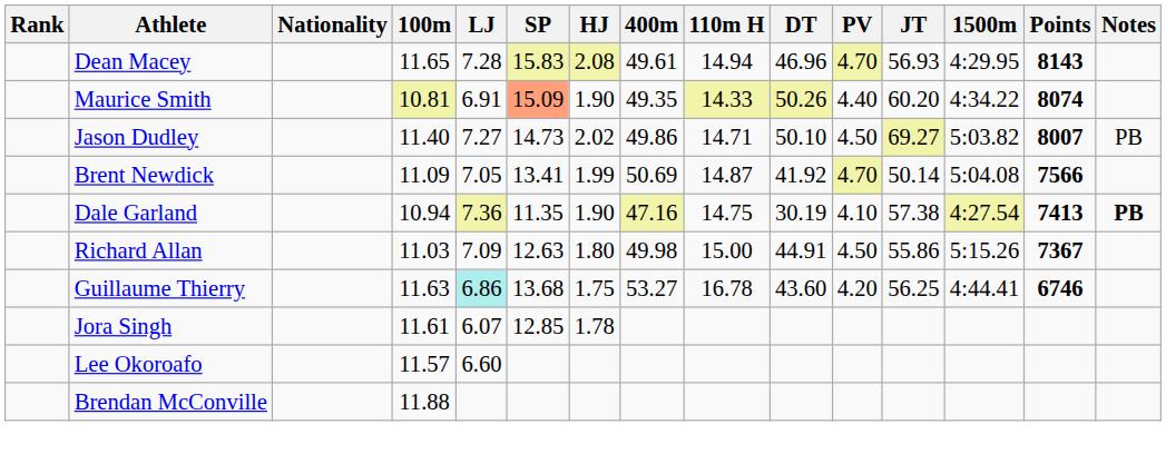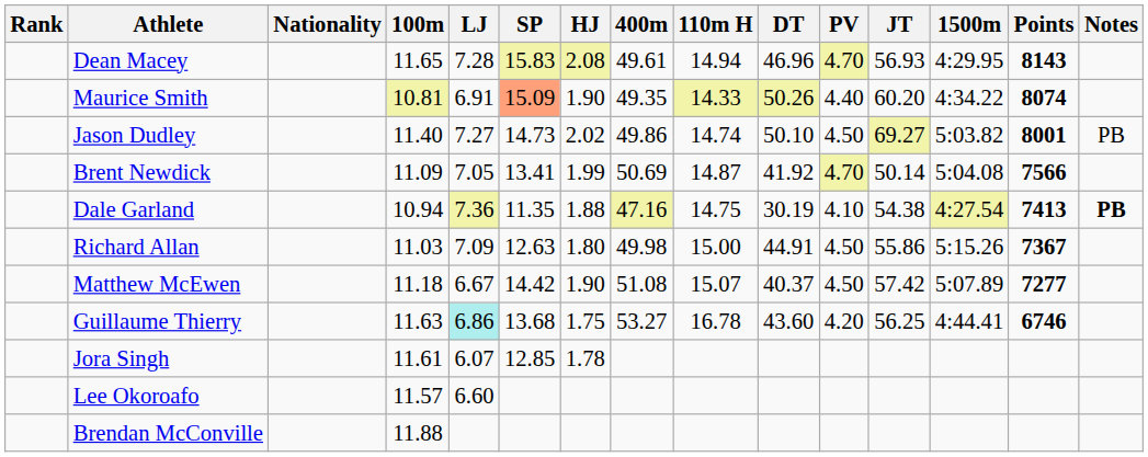Jason Dudley | 110m H: 14.71 -> 14.74
Jason Dudley | Points: 8007 -> 8001
Dale Garland | HJ: 1.90 -> 1.88
Dale Garland | JT: 57.38 -> 54.38
+ row: Matthew McEwen | 11.18 | 6.67 | 14.42 | 1.90 | 51.08 | 15.07 | 40.37 | 4.50 | 57.42 | 5:07.89 | 7277
